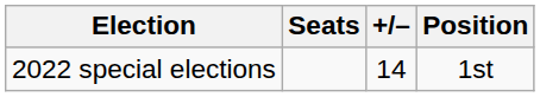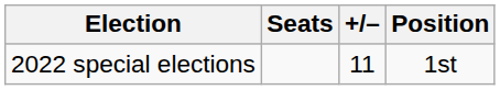2022 special elections | +/–: 14 -> 11
